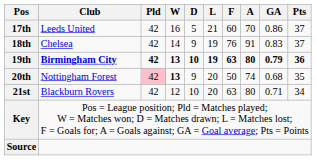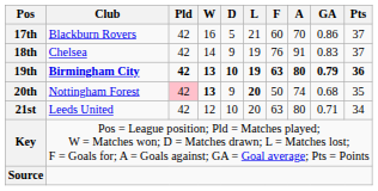17th | Club: Leeds United -> Blackburn Rovers
20th | L: normal -> bold
21st | Club: Blackburn Rovers -> Leeds United
